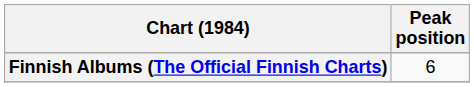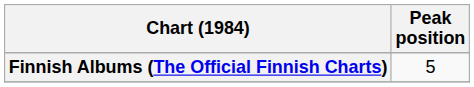Finnish Albums (The Official Finnish Charts) | Peak position: 6 -> 5
